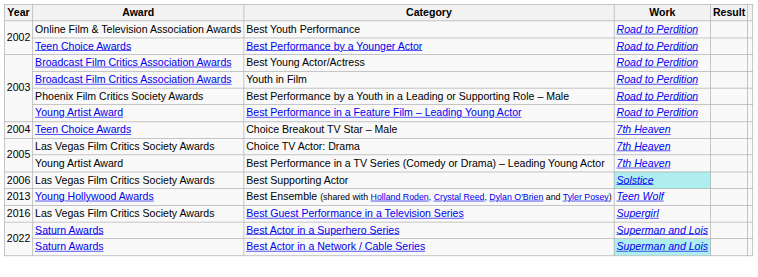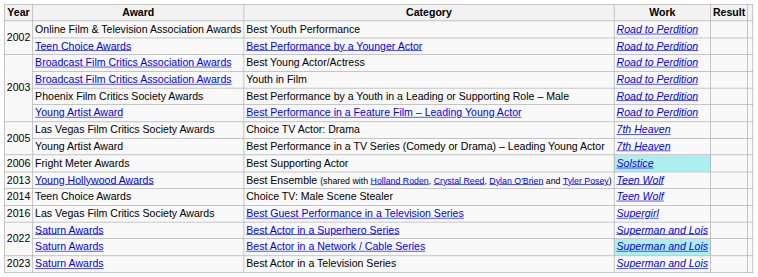- row: 2004 | Teen Choice Awards | Choice Breakout TV Star – Male | 7th Heaven
Best Supporting Actor | Award: Las Vegas Film Critics Society Awards -> Fright Meter Awards
+ row: 2014 | Teen Choice Awards | Choice TV: Male Scene Stealer | Teen Wolf
+ row: 2023 | Saturn Awards | Best Actor in a Television Series | Superman and Lois
